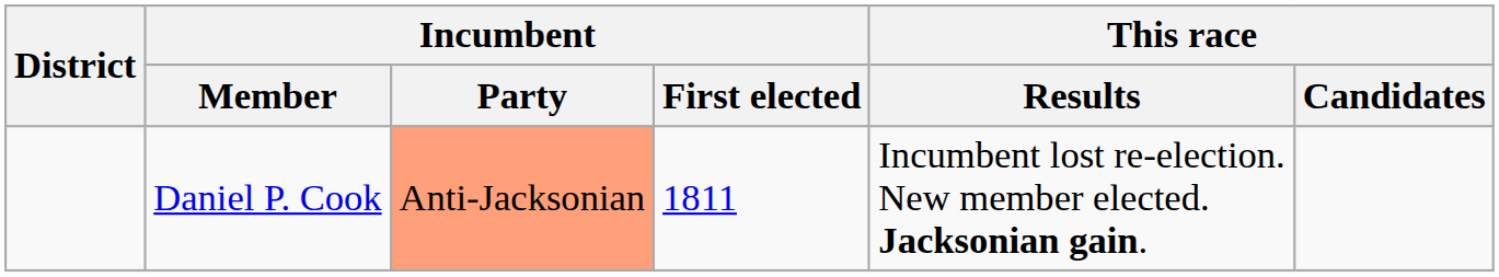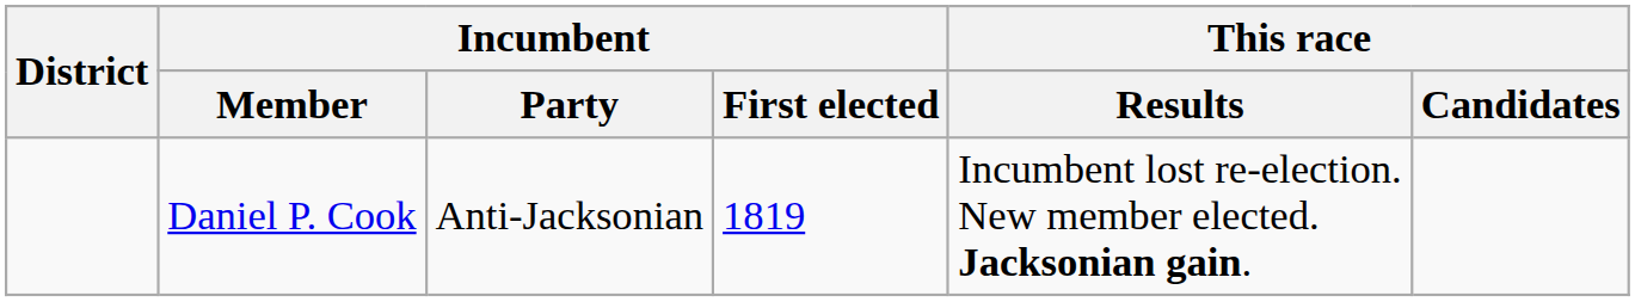Daniel P. Cook | Incumbent / Party: lightsalmon background -> no background
Daniel P. Cook | Incumbent / First elected: 1811 -> 1819
